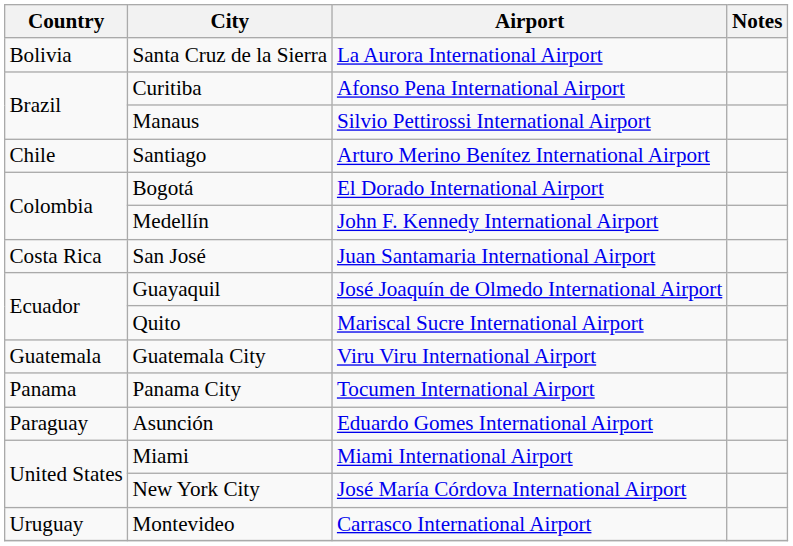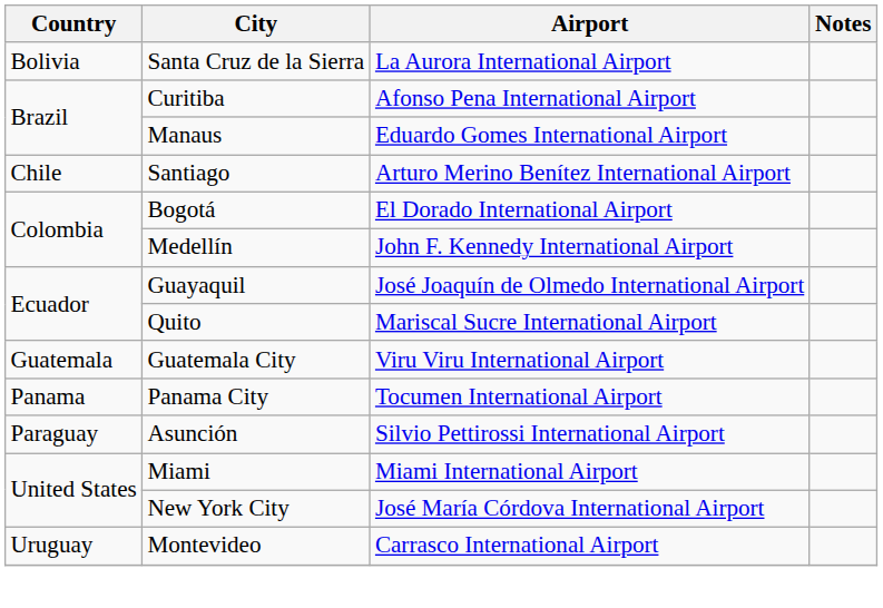Manaus | Airport: Silvio Pettirossi International Airport -> Eduardo Gomes International Airport
- row: Costa Rica | San José | Juan Santamaria International Airport
Asunción | Airport: Eduardo Gomes International Airport -> Silvio Pettirossi International Airport
